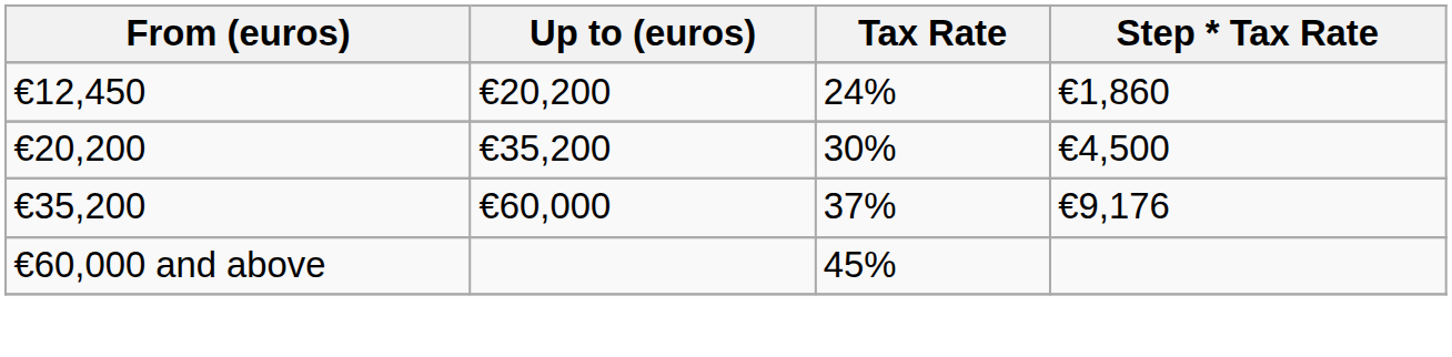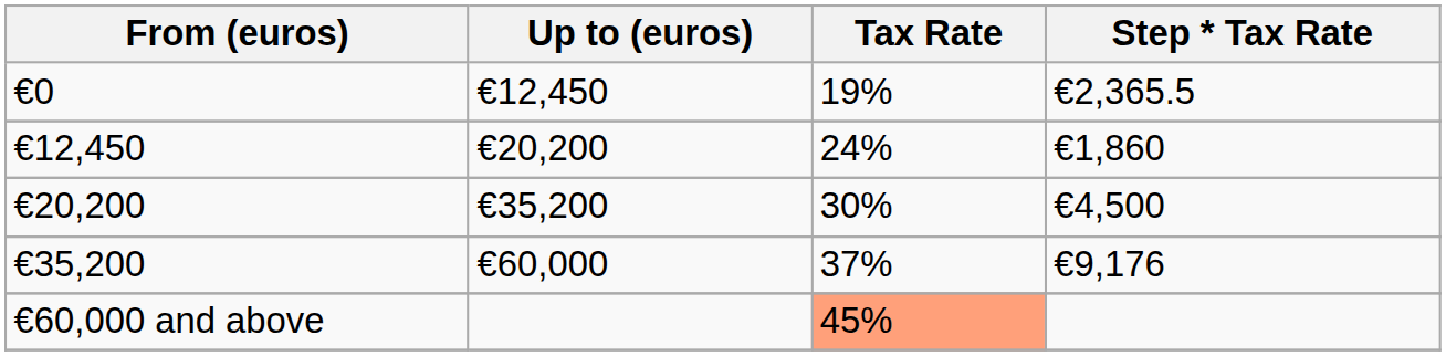+ row: €0 | €12,450 | 19% | €2,365.5
€60,000 and above | Tax Rate: no background -> lightsalmon background
